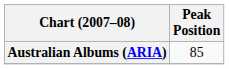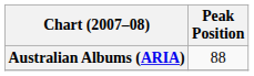Australian Albums (ARIA) | Peak Position: 85 -> 88
